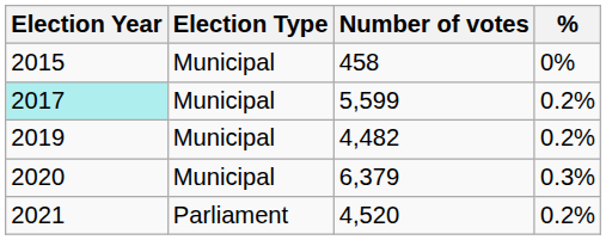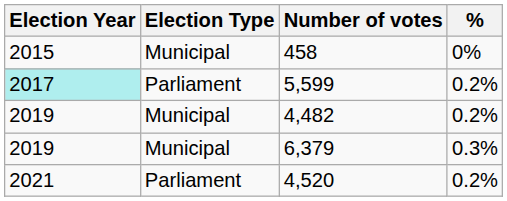5,599 | Election Type: Municipal -> Parliament
6,379 | Election Year: 2020 -> 2019
